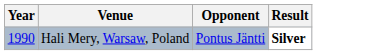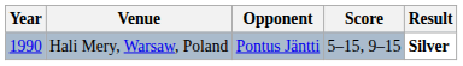+ column: Score | 5–15, 9–15
